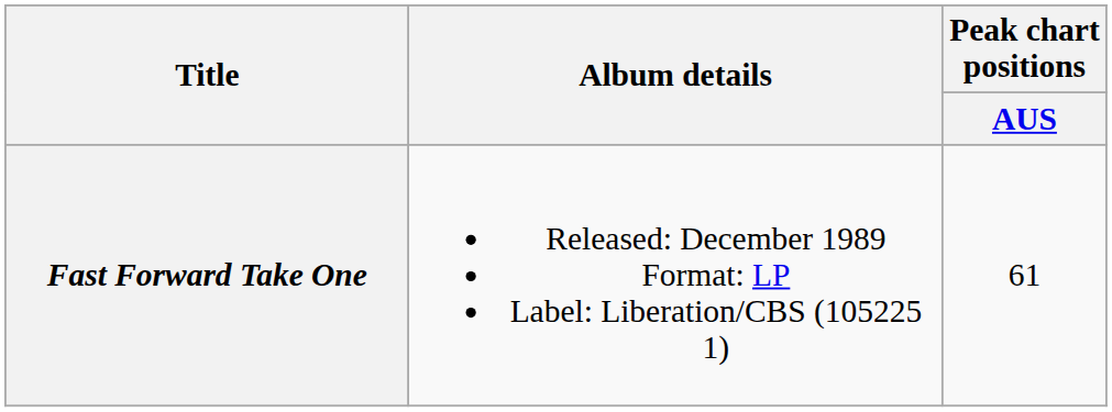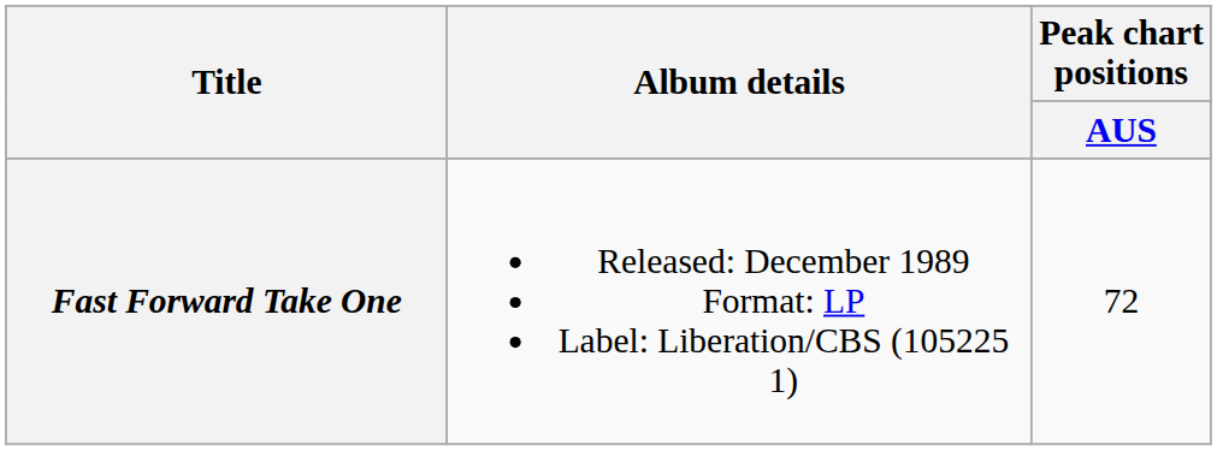Fast Forward Take One | Peak chart positions / AUS: 61 -> 72
